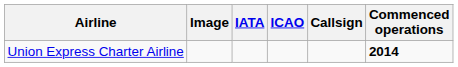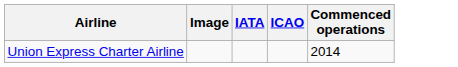- column: Callsign
Union Express Charter Airline | Commenced operations: bold -> normal
